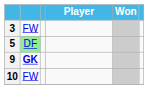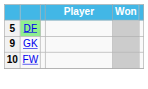- row: 3 | FW
9 | column 2: bold -> normal
